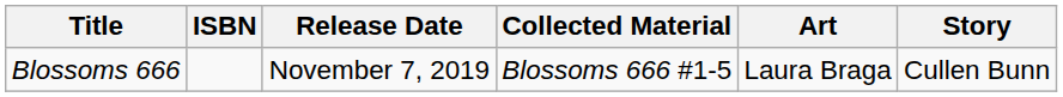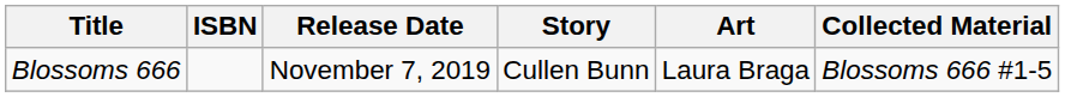columns swapped: Story <-> Collected Material
